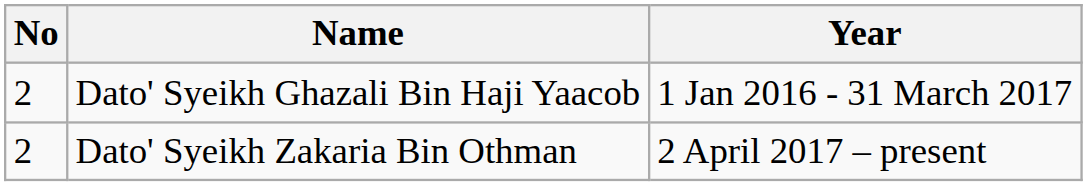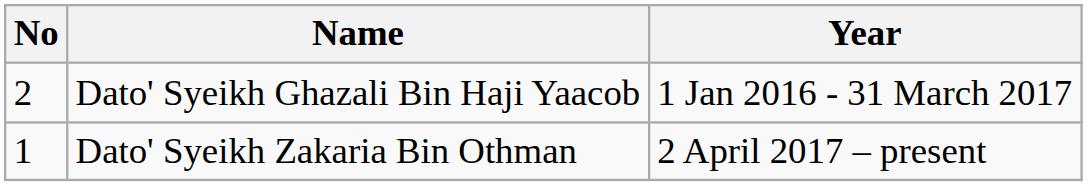Dato' Syeikh Zakaria Bin Othman | No: 2 -> 1
